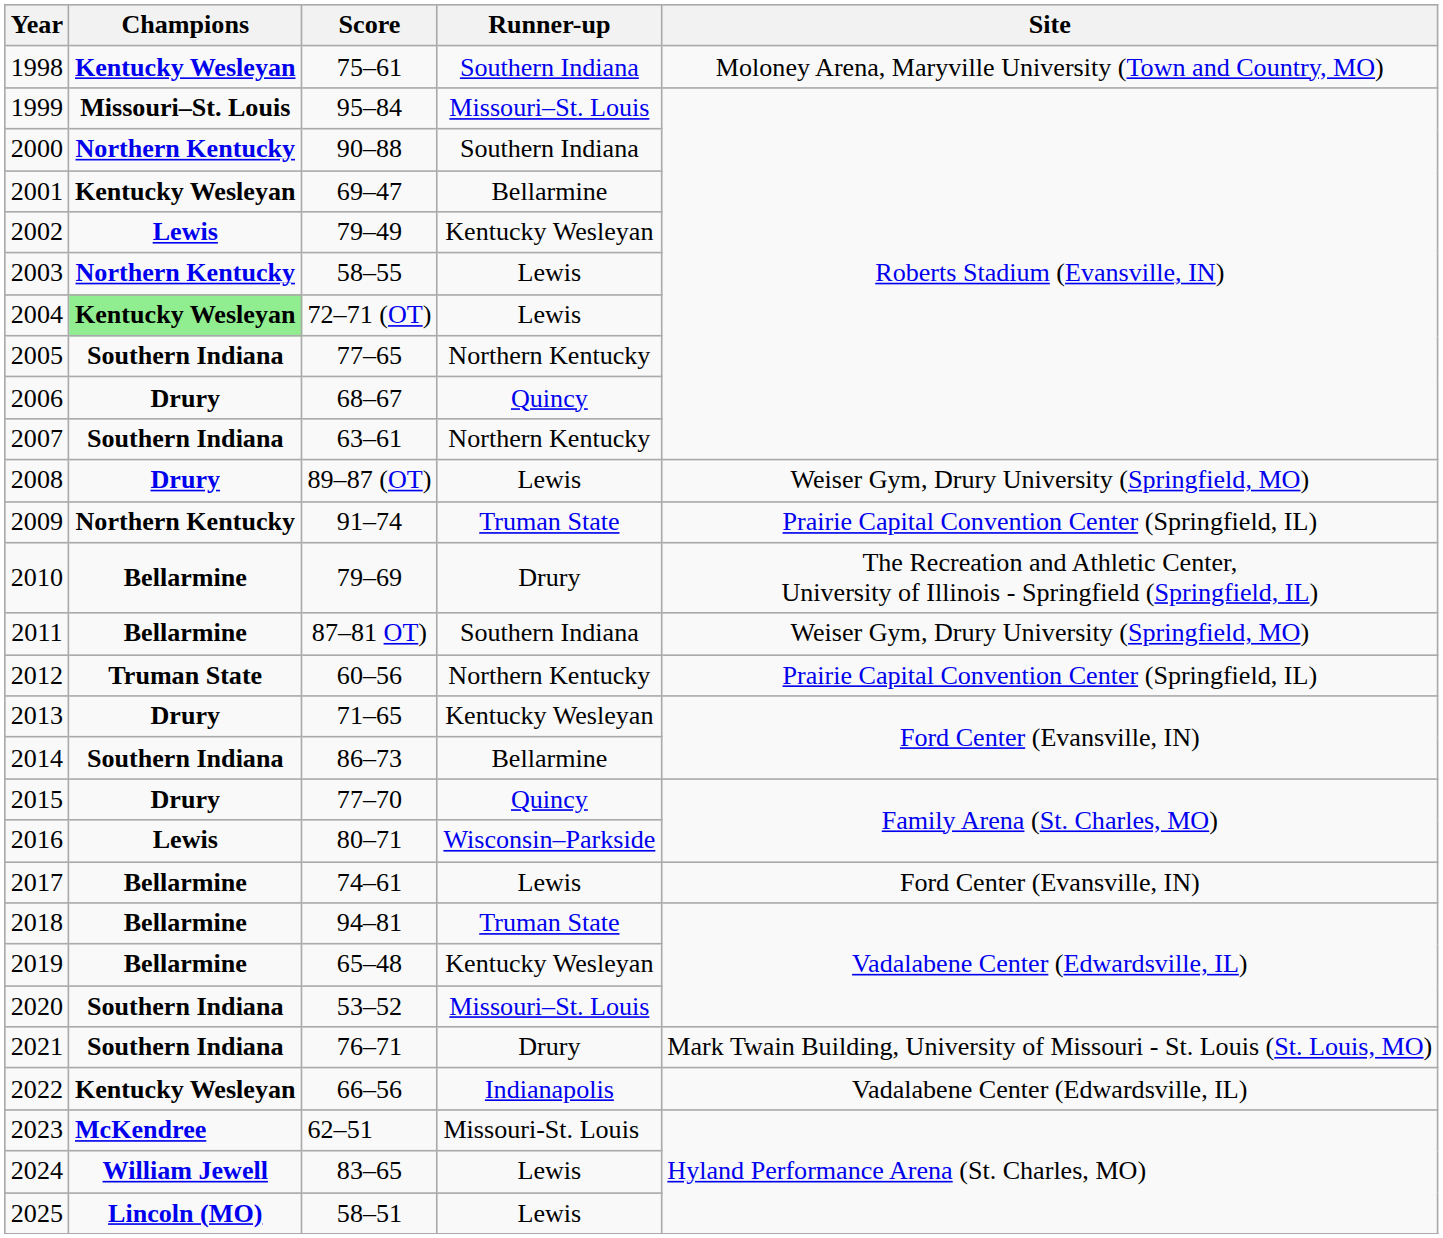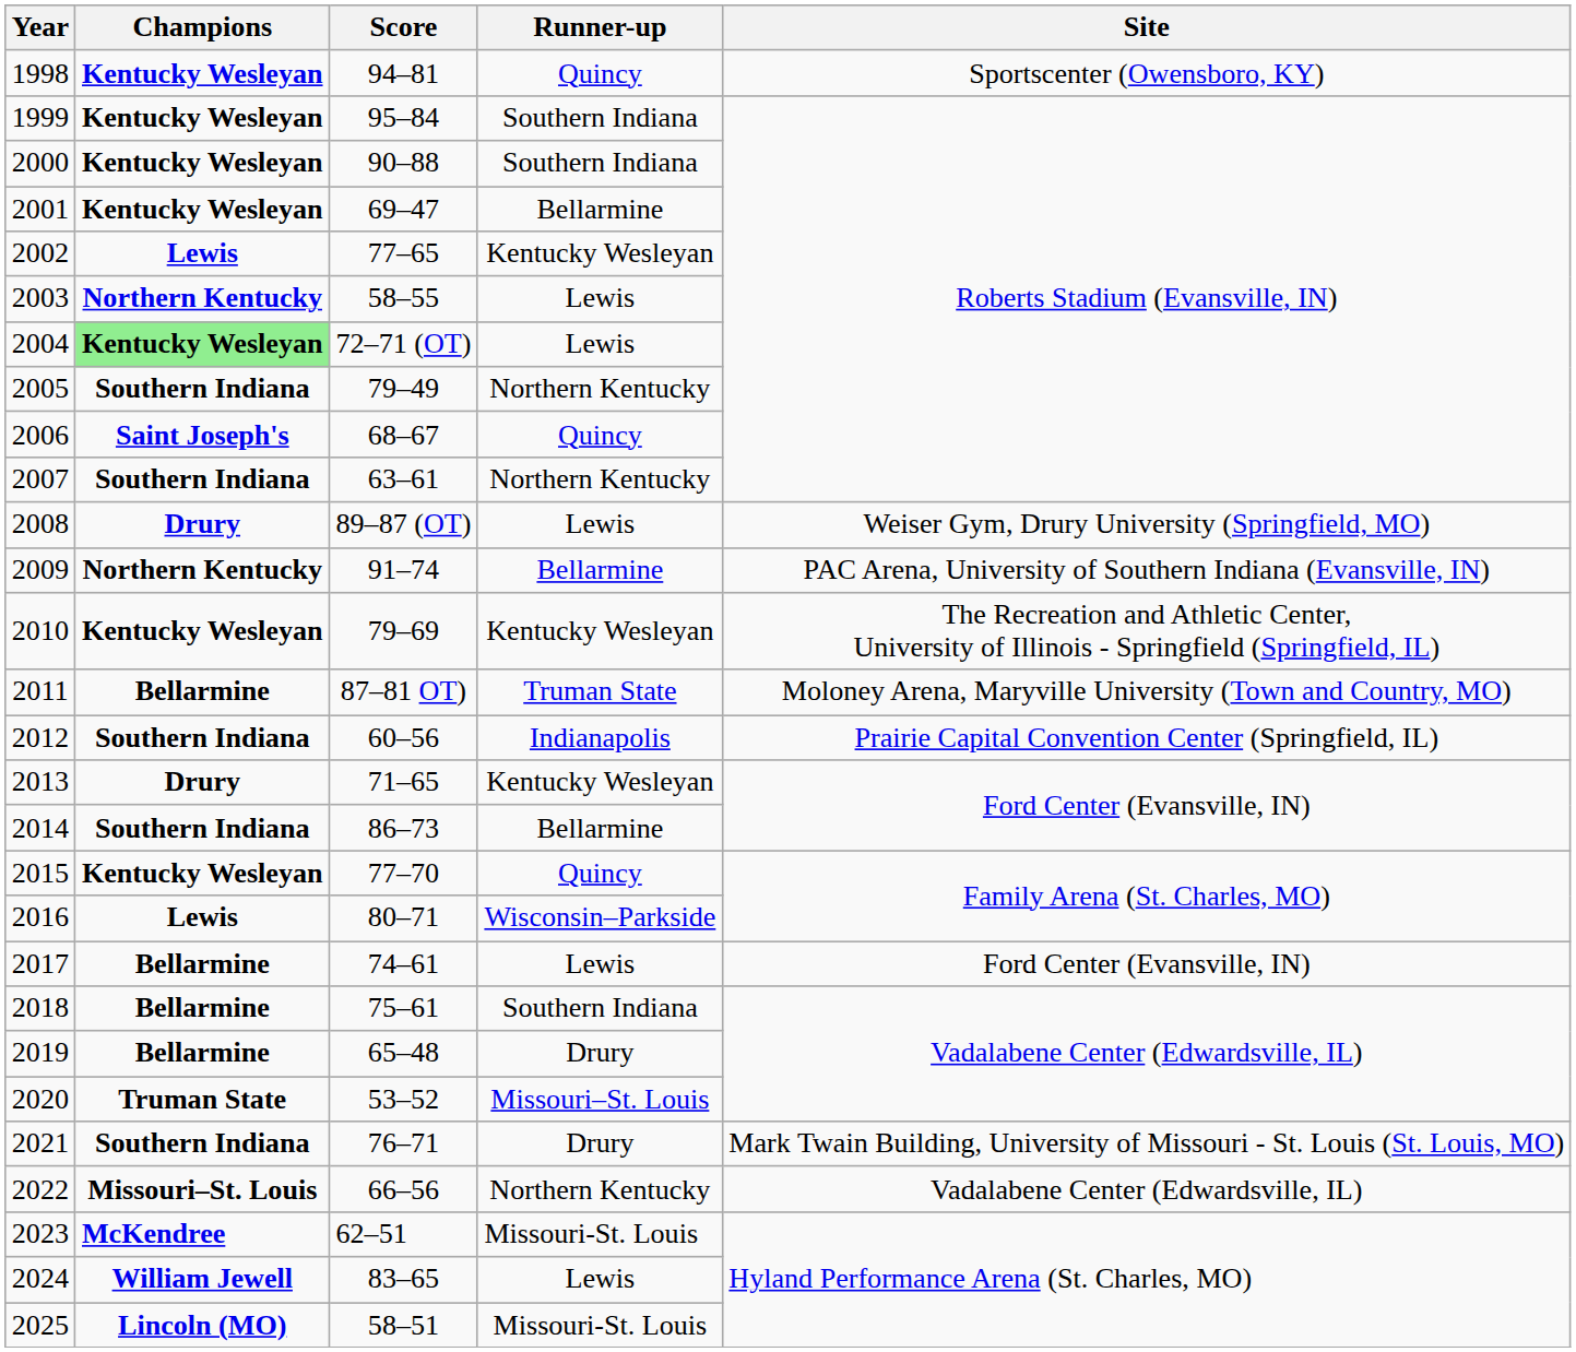1998 | Score: 75–61 -> 94–81
1998 | Runner-up: Southern Indiana -> Quincy
1998 | Site: Moloney Arena, Maryville University (Town and Country, MO) -> Sportscenter (Owensboro, KY)
1999 | Champions: Missouri–St. Louis -> Kentucky Wesleyan
1999 | Runner-up: Missouri–St. Louis -> Southern Indiana
2000 | Champions: Northern Kentucky -> Kentucky Wesleyan
2002 | Score: 79–49 -> 77–65
2005 | Score: 77–65 -> 79–49
2006 | Champions: Drury -> Saint Joseph's
2009 | Runner-up: Truman State -> Bellarmine
2009 | Site: Prairie Capital Convention Center (Springfield, IL) -> PAC Arena, University of Southern Indiana (Evansville, IN)
2010 | Champions: Bellarmine -> Kentucky Wesleyan
2010 | Runner-up: Drury -> Kentucky Wesleyan
2011 | Runner-up: Southern Indiana -> Truman State
2011 | Site: Weiser Gym, Drury University (Springfield, MO) -> Moloney Arena, Maryville University (Town and Country, MO)
2012 | Champions: Truman State -> Southern Indiana
2012 | Runner-up: Northern Kentucky -> Indianapolis
2015 | Champions: Drury -> Kentucky Wesleyan
2018 | Score: 94–81 -> 75–61
2018 | Runner-up: Truman State -> Southern Indiana
2019 | Runner-up: Kentucky Wesleyan -> Drury
2020 | Champions: Southern Indiana -> Truman State
2022 | Champions: Kentucky Wesleyan -> Missouri–St. Louis
2022 | Runner-up: Indianapolis -> Northern Kentucky
2025 | Runner-up: Lewis -> Missouri-St. Louis
